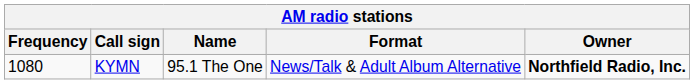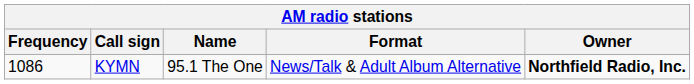KYMN | Frequency: 1080 -> 1086
